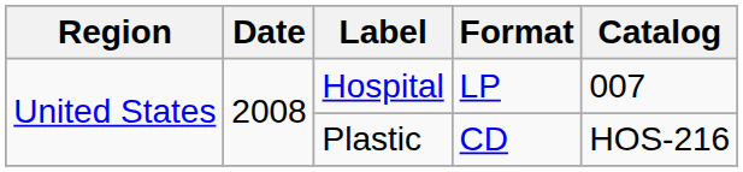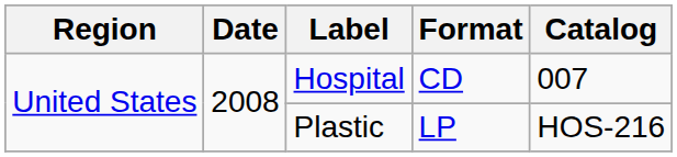Hospital | Format: LP -> CD
Plastic | Format: CD -> LP
